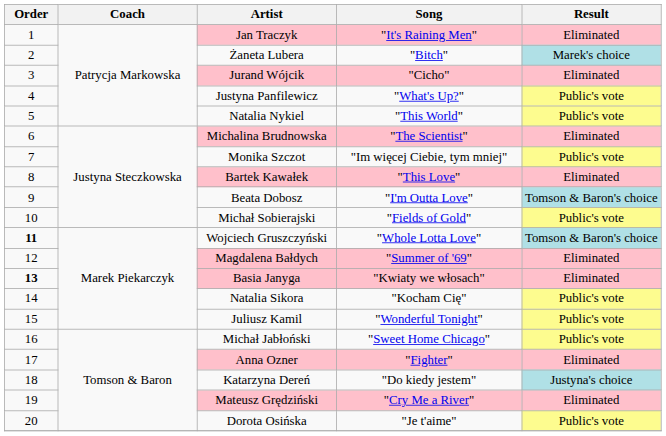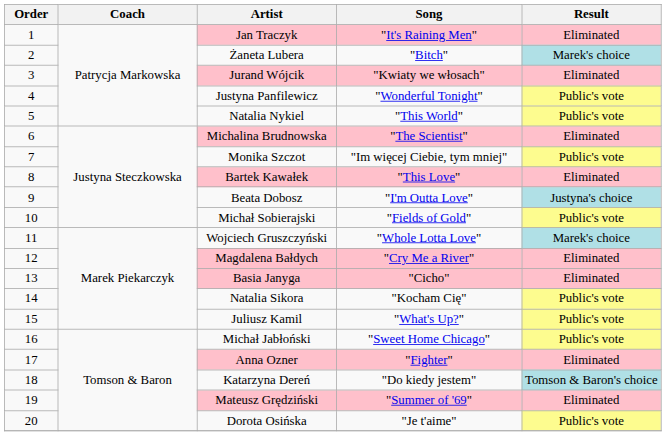Jurand Wójcik | Song: "Cicho" -> "Kwiaty we włosach"
Justyna Panfilewicz | Song: "What's Up?" -> "Wonderful Tonight"
Beata Dobosz | Result: Tomson & Baron's choice -> Justyna's choice
Wojciech Gruszczyński | Order: bold -> normal
Wojciech Gruszczyński | Result: Tomson & Baron's choice -> Marek's choice
Magdalena Bałdych | Song: "Summer of '69" -> "Cry Me a River"
Basia Janyga | Order: bold -> normal
Basia Janyga | Song: "Kwiaty we włosach" -> "Cicho"
Juliusz Kamil | Song: "Wonderful Tonight" -> "What's Up?"
Katarzyna Dereń | Result: Justyna's choice -> Tomson & Baron's choice
Mateusz Grędziński | Song: "Cry Me a River" -> "Summer of '69"
